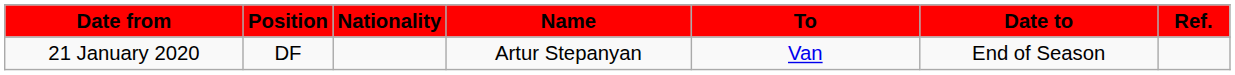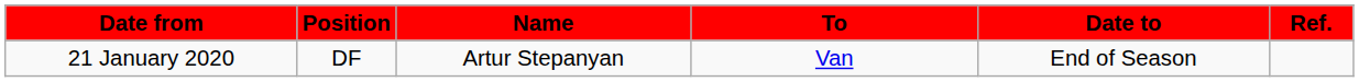- column: Nationality
